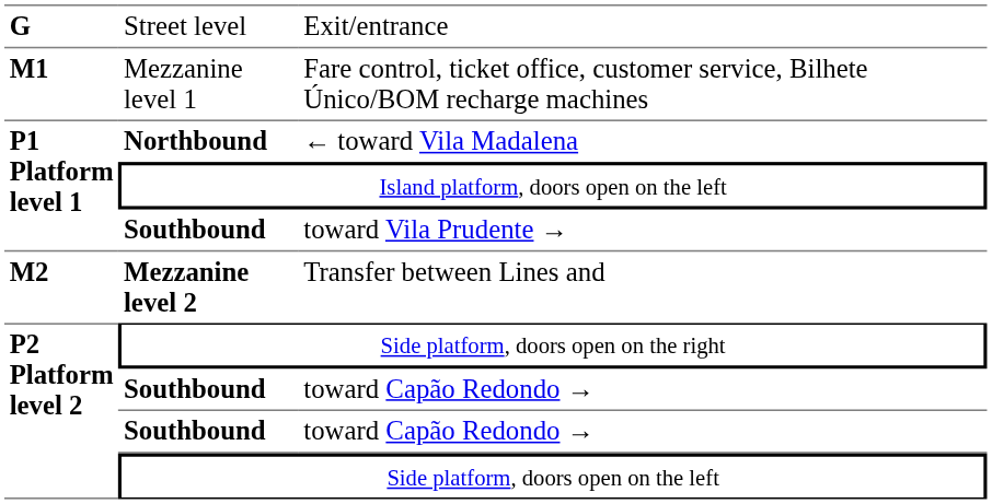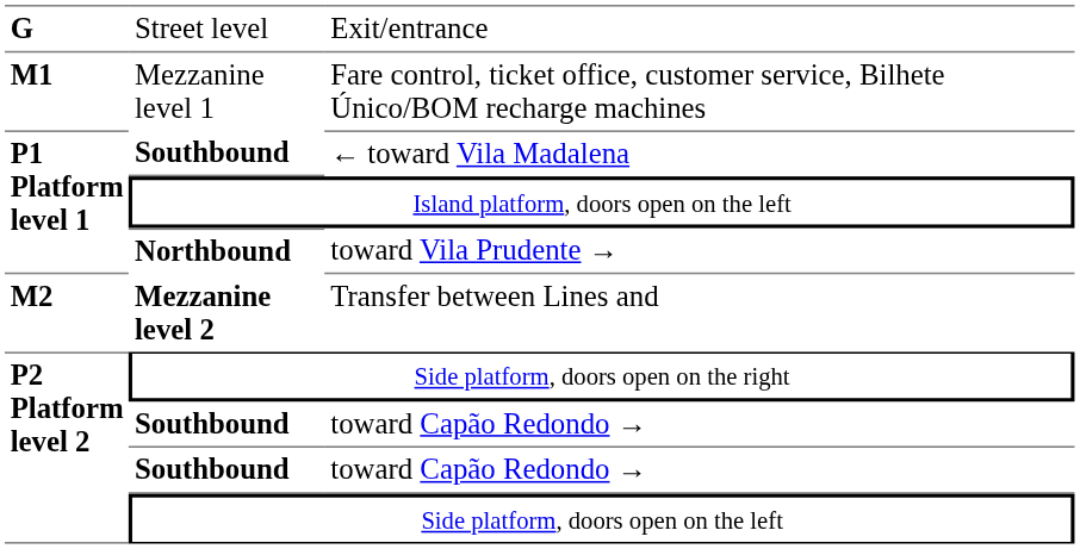← toward Vila Madalena | column 2: Northbound -> Southbound
toward Vila Prudente → | column 2: Southbound -> Northbound
